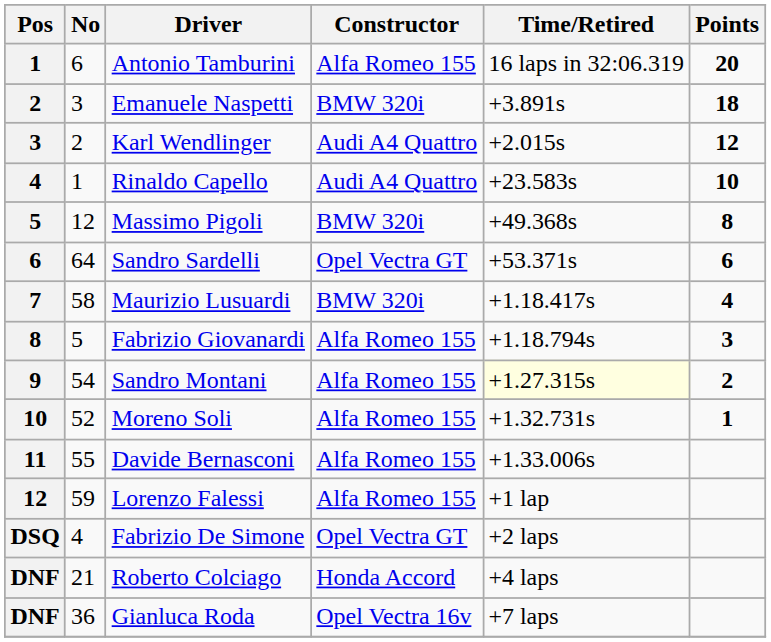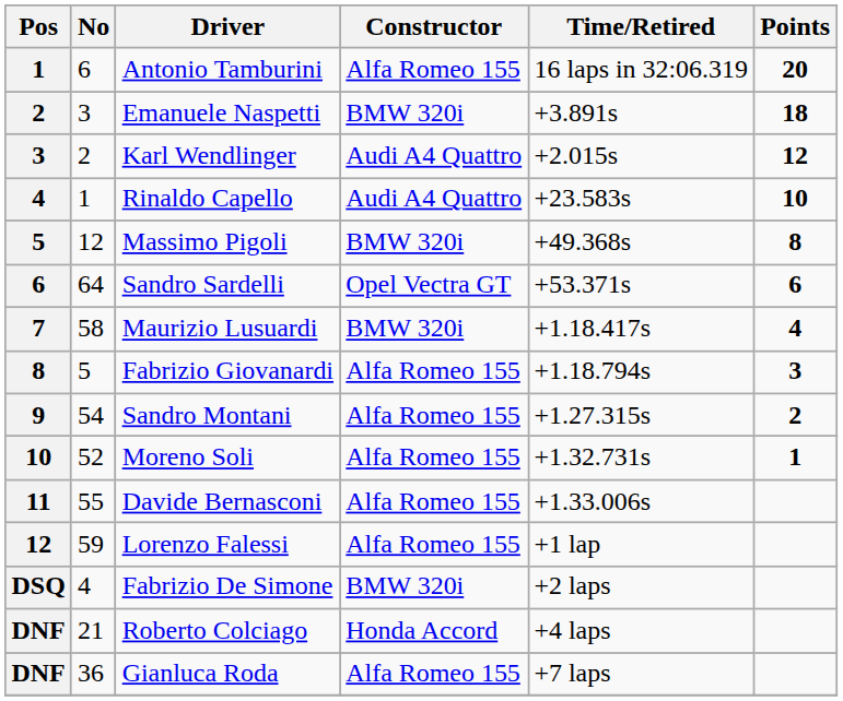Sandro Montani | Time/Retired: lightyellow background -> no background
Fabrizio De Simone | Constructor: Opel Vectra GT -> BMW 320i
Gianluca Roda | Constructor: Opel Vectra 16v -> Alfa Romeo 155
